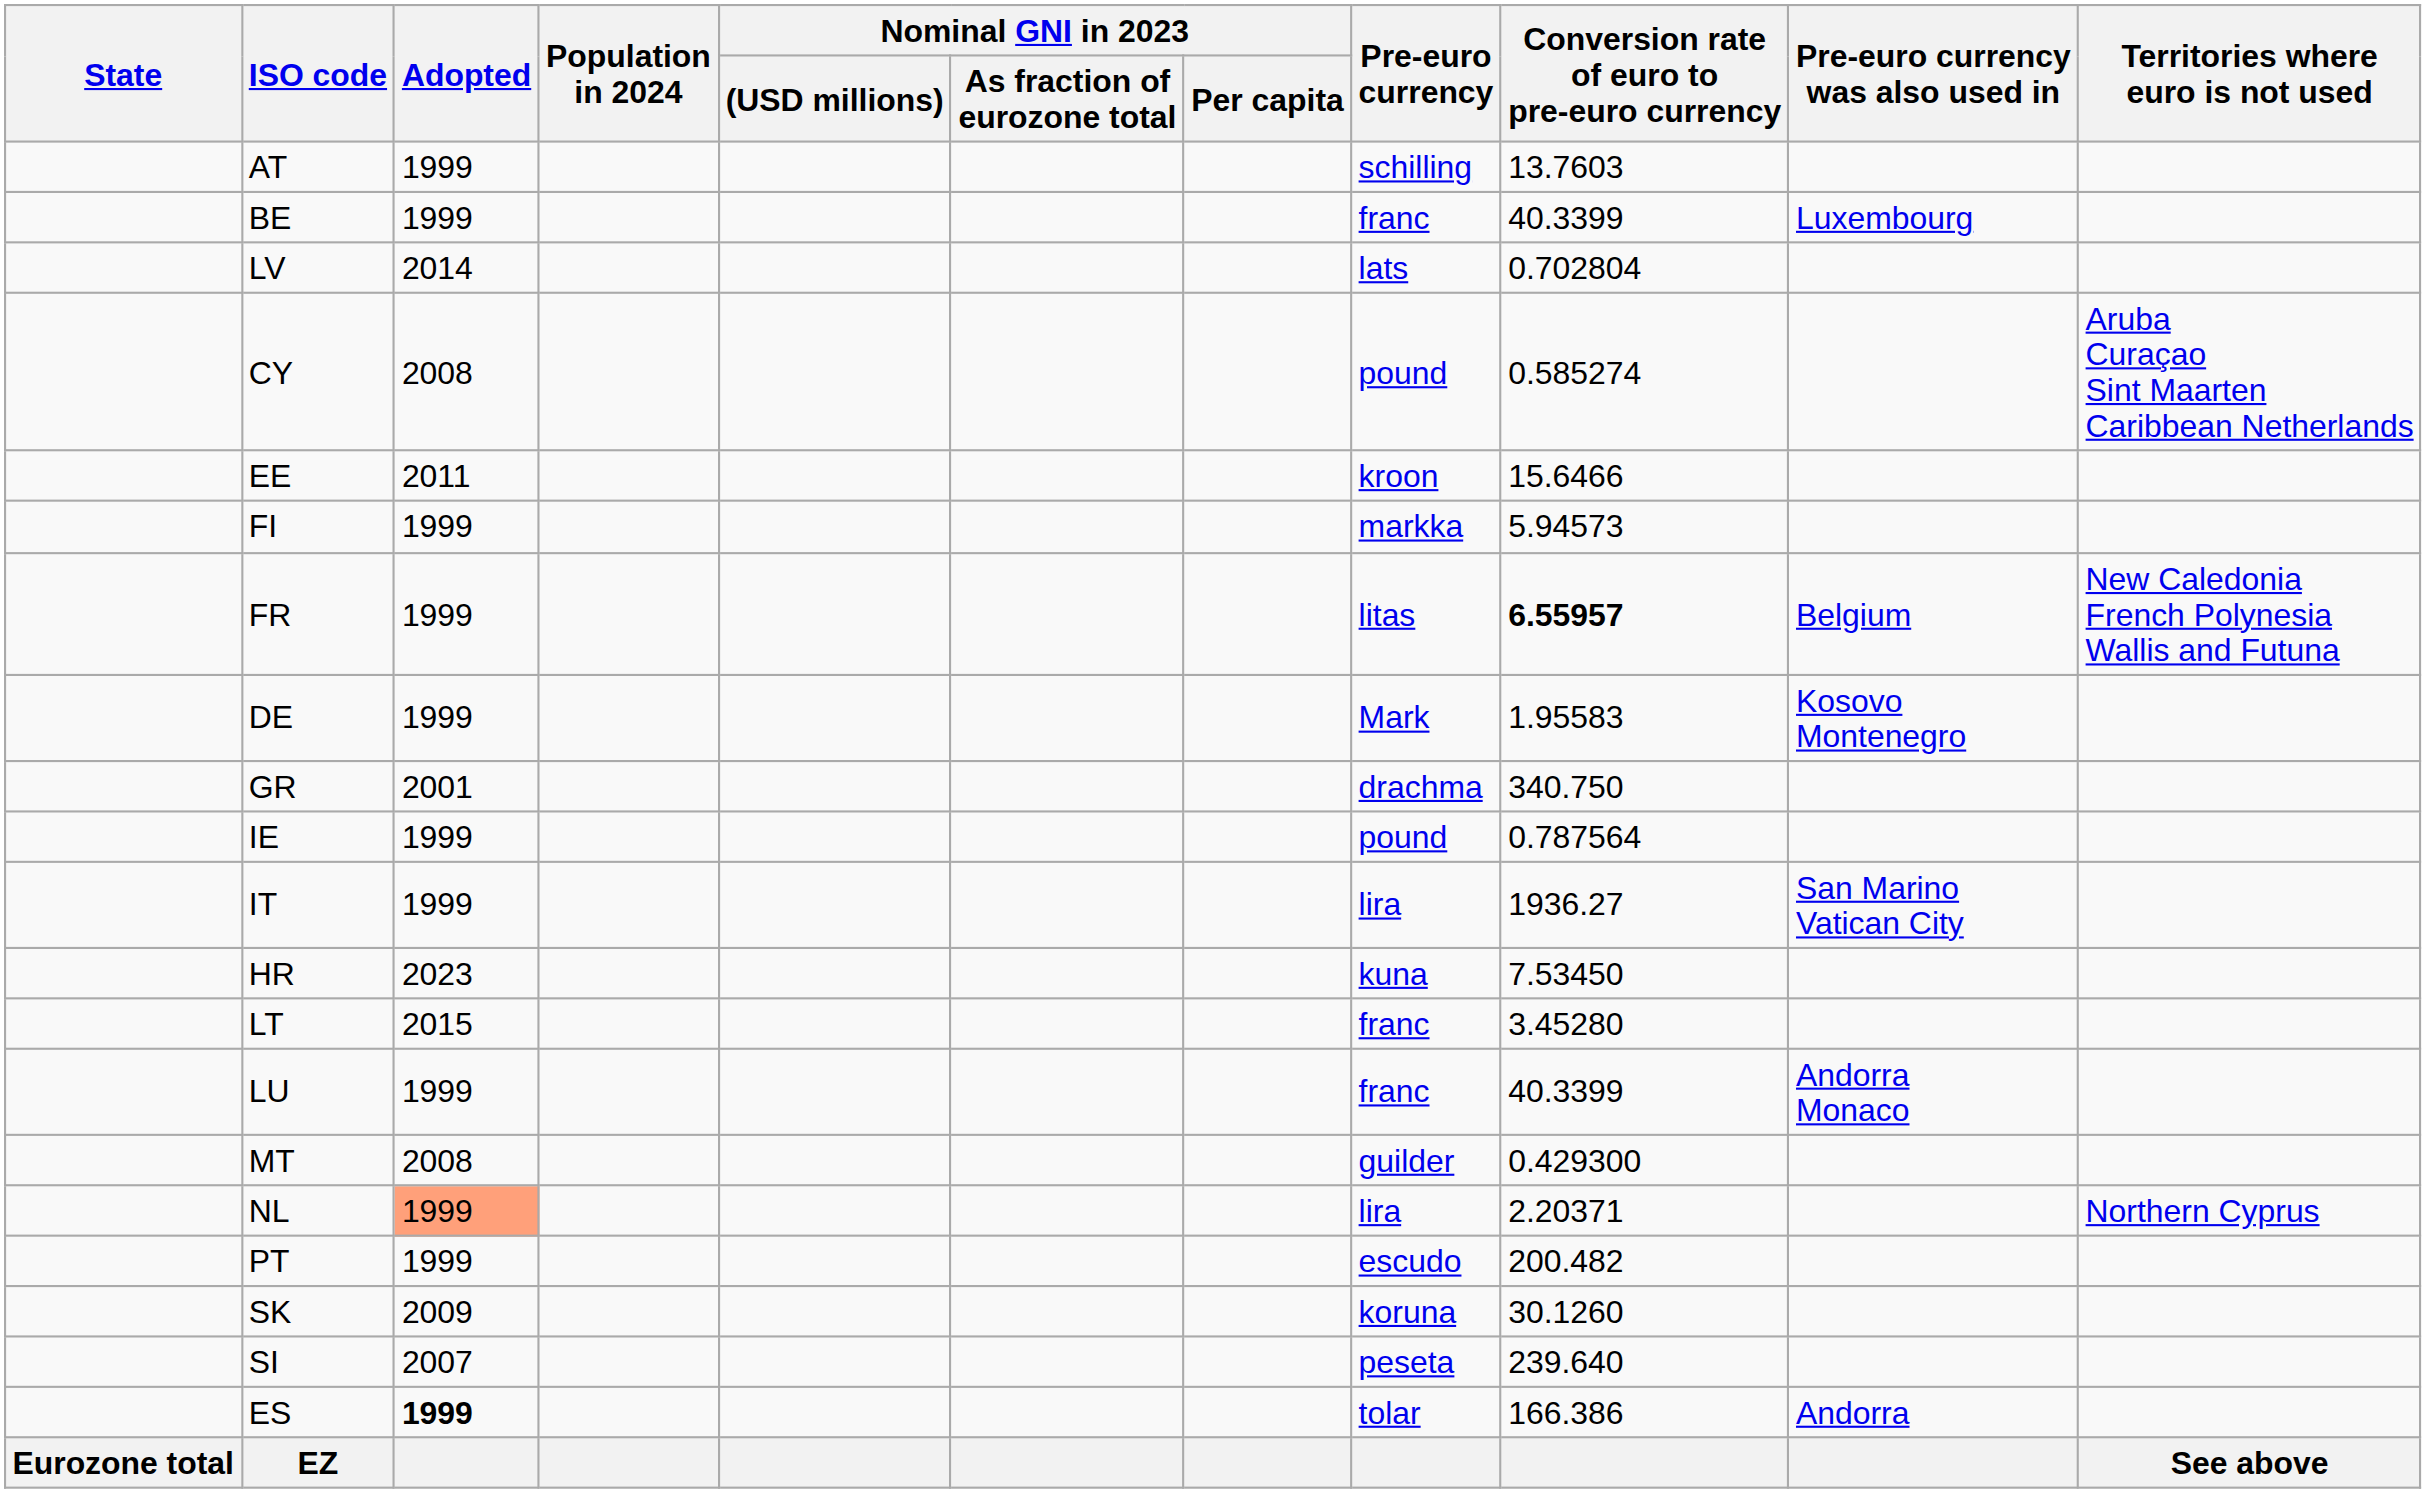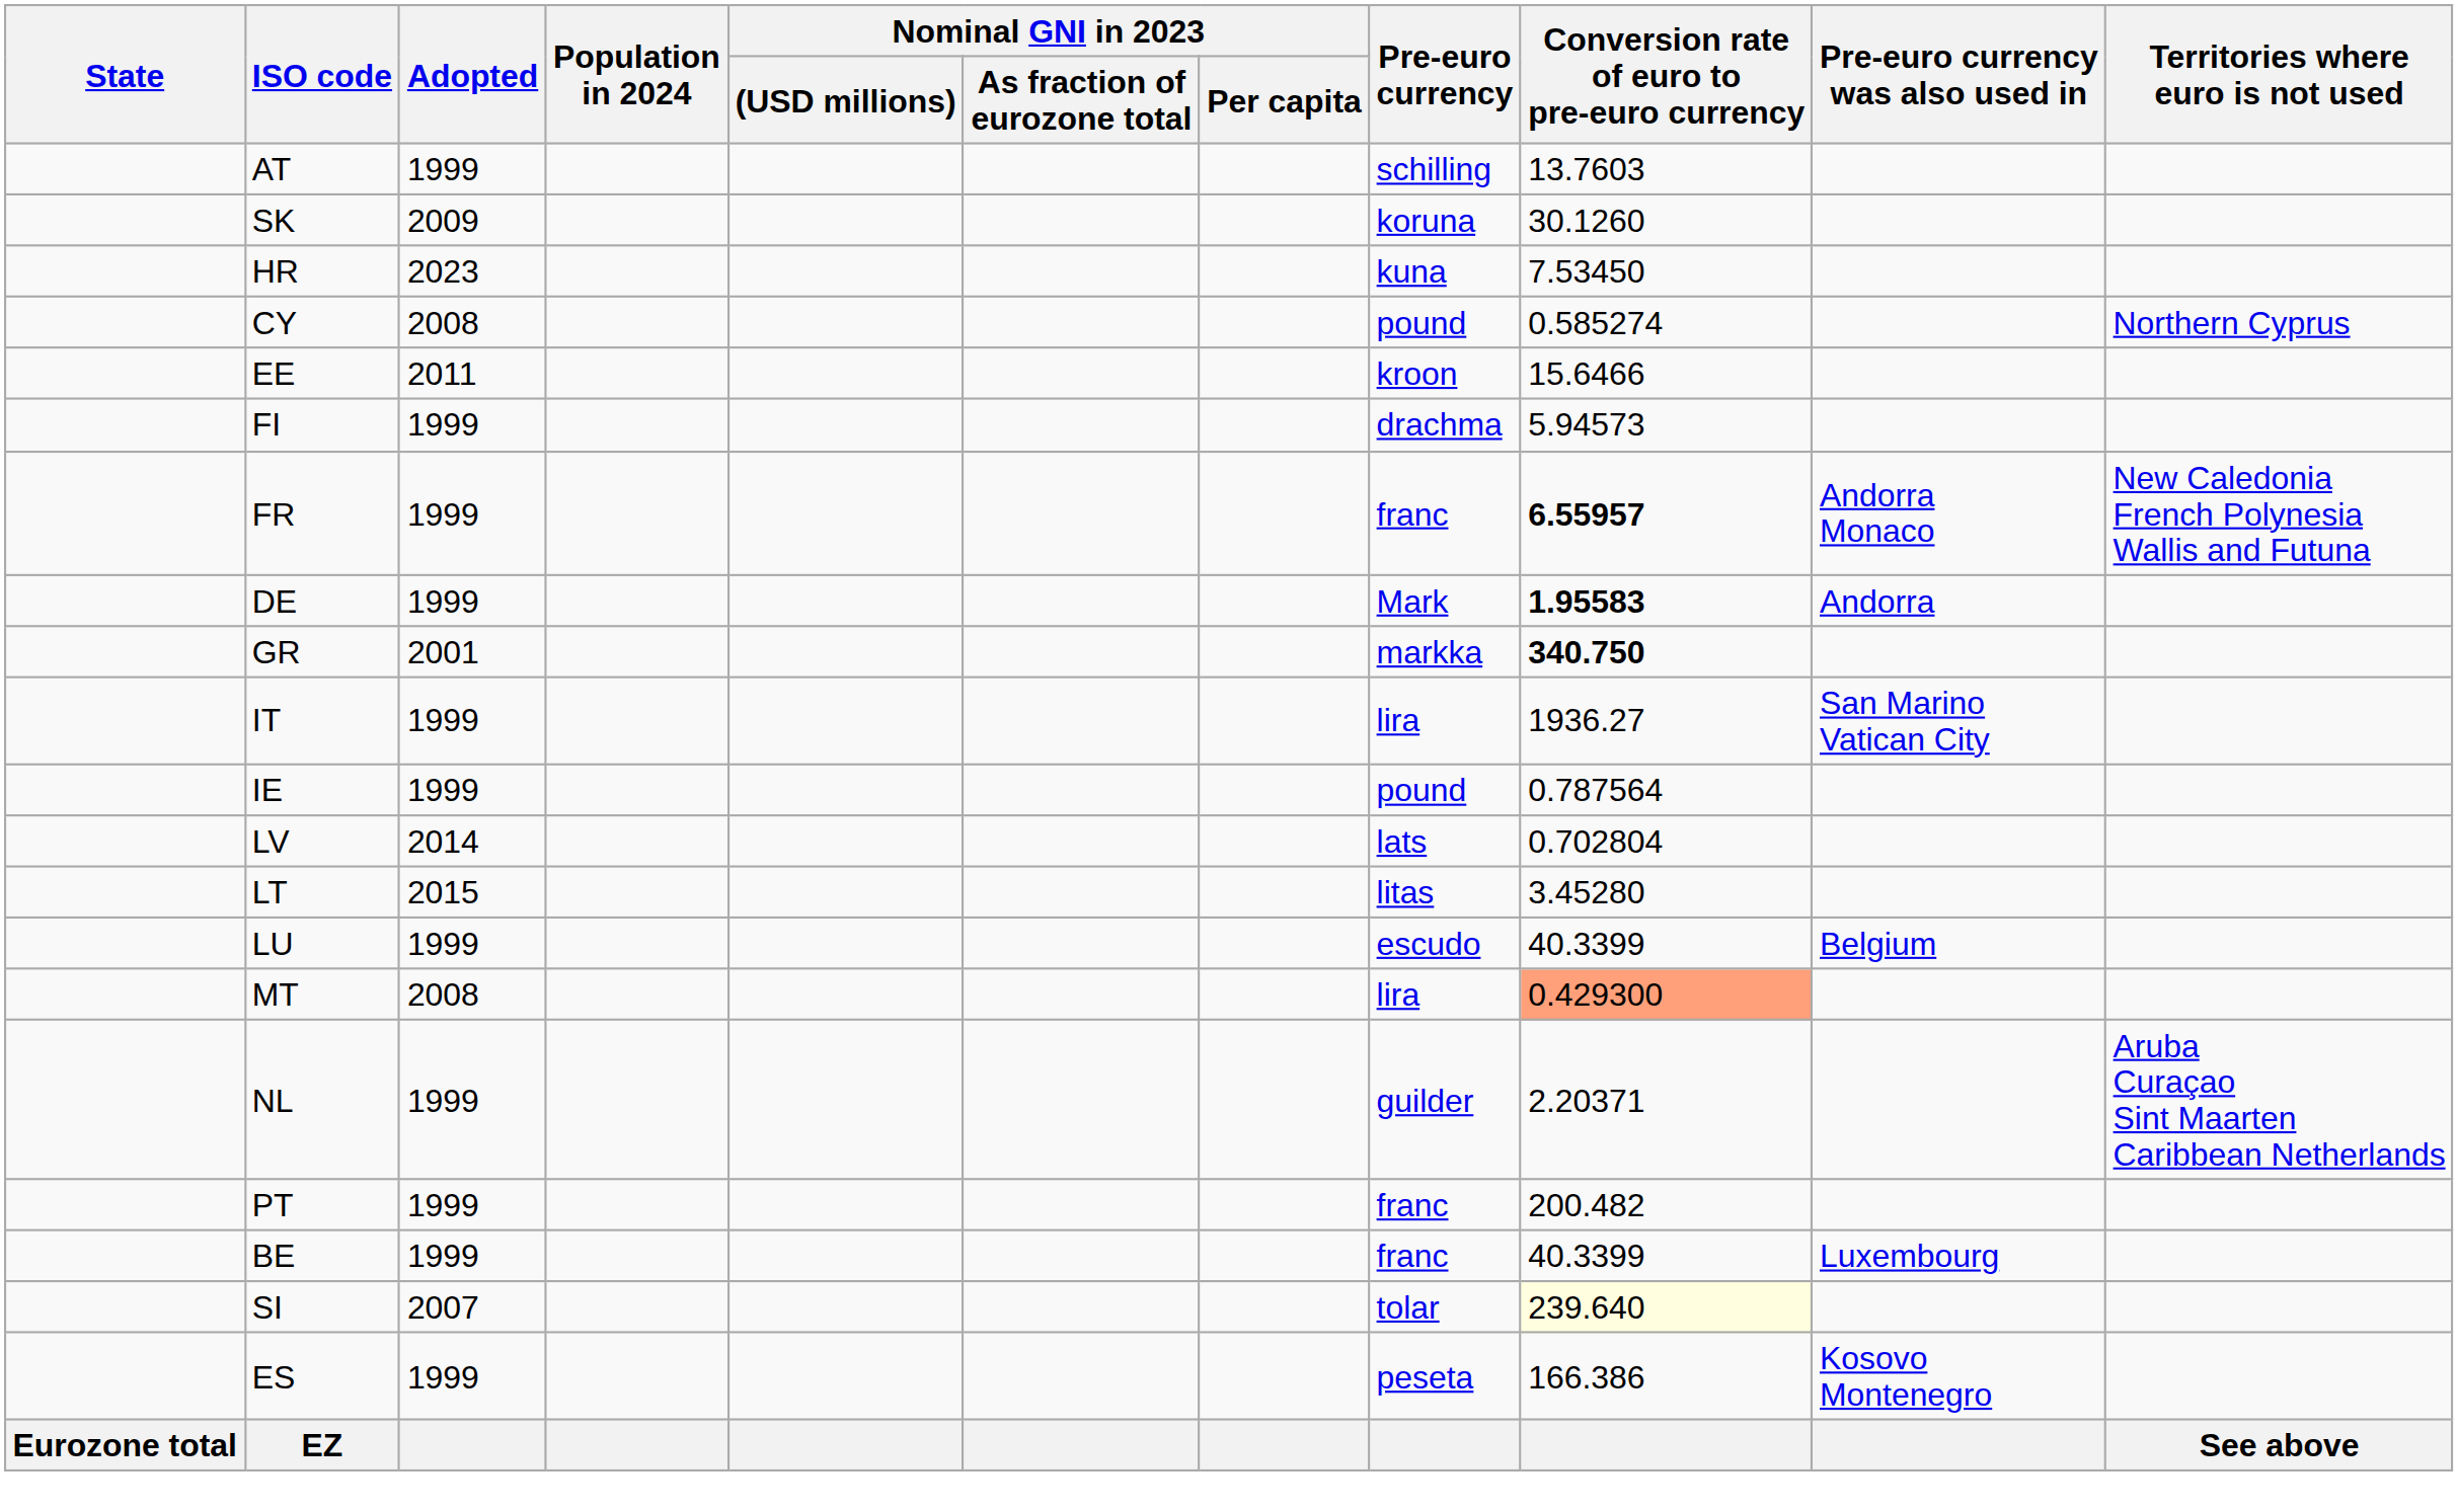rows swapped: BE <-> SK
rows swapped: HR <-> LV
CY | Territories where euro is not used: Aruba Curaçao Sint Maarten Caribbean Netherlands -> Northern Cyprus
FI | Pre-euro currency: markka -> drachma
FR | Pre-euro currency: litas -> franc
FR | Pre-euro currency was also used in: Belgium -> Andorra Monaco
DE | Conversion rate of euro to pre-euro currency: normal -> bold
DE | Pre-euro currency was also used in: Kosovo Montenegro -> Andorra
GR | Pre-euro currency: drachma -> markka
GR | Conversion rate of euro to pre-euro currency: normal -> bold
rows swapped: IE <-> IT
LT | Pre-euro currency: franc -> litas
LU | Pre-euro currency: franc -> escudo
LU | Pre-euro currency was also used in: Andorra Monaco -> Belgium
MT | Pre-euro currency: guilder -> lira
MT | Conversion rate of euro to pre-euro currency: no background -> lightsalmon background
NL | Adopted: lightsalmon background -> no background
NL | Pre-euro currency: lira -> guilder
NL | Territories where euro is not used: Northern Cyprus -> Aruba Curaçao Sint Maarten Caribbean Netherlands
PT | Pre-euro currency: escudo -> franc
SI | Pre-euro currency: peseta -> tolar
SI | Conversion rate of euro to pre-euro currency: no background -> lightyellow background
ES | Adopted: bold -> normal
ES | Pre-euro currency: tolar -> peseta
ES | Pre-euro currency was also used in: Andorra -> Kosovo Montenegro
